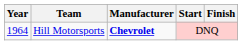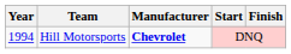Hill Motorsports | Year: 1964 -> 1994
